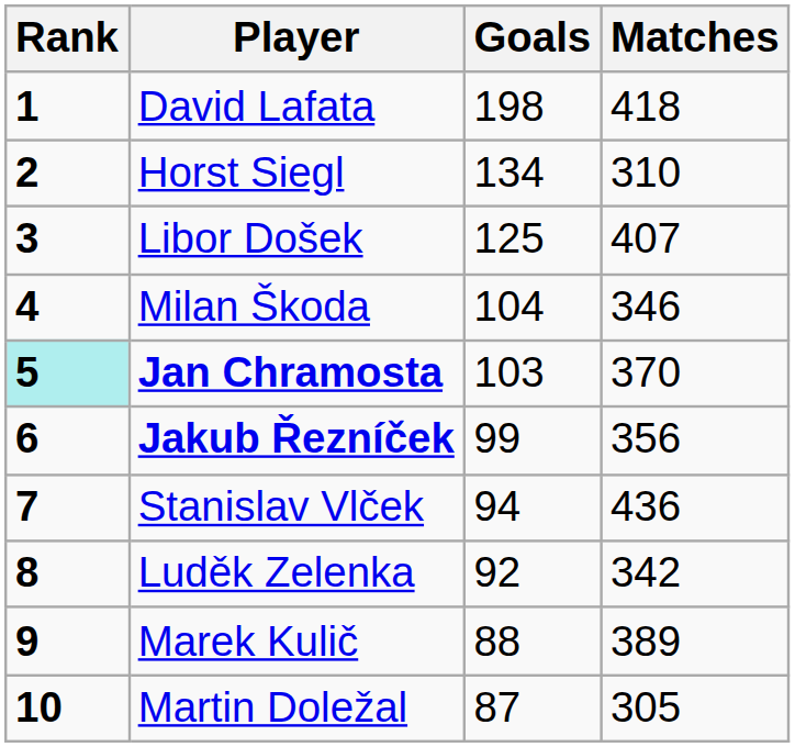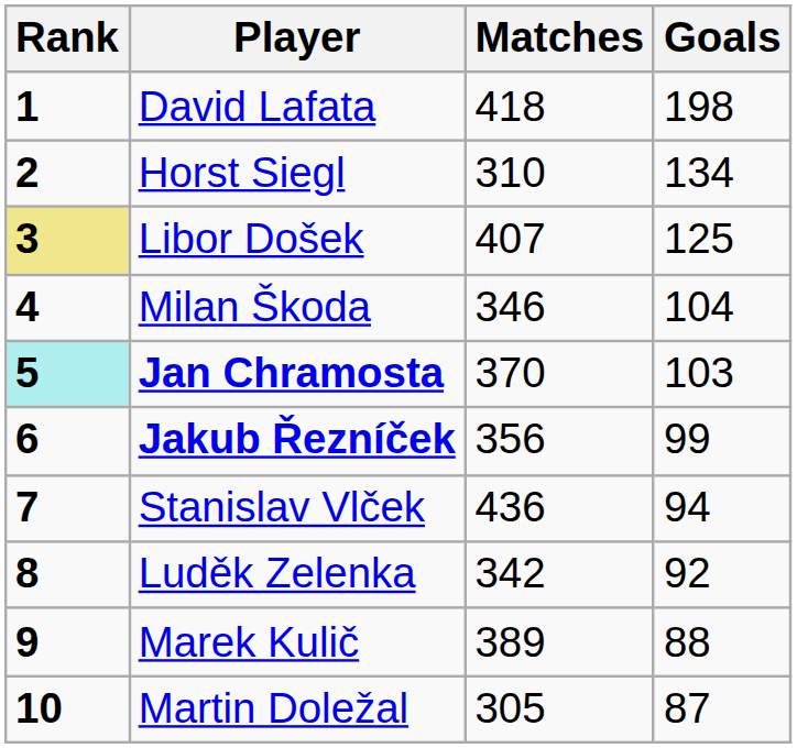columns swapped: Goals <-> Matches
Libor Došek | Rank: no background -> khaki background
